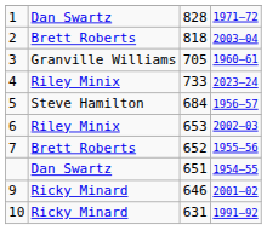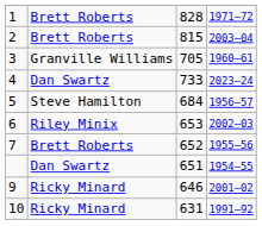1 | column 2: Dan Swartz -> Brett Roberts
2 | column 3: 818 -> 815
4 | column 2: Riley Minix -> Dan Swartz
